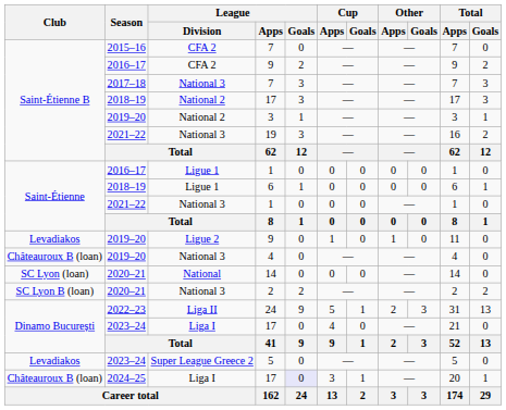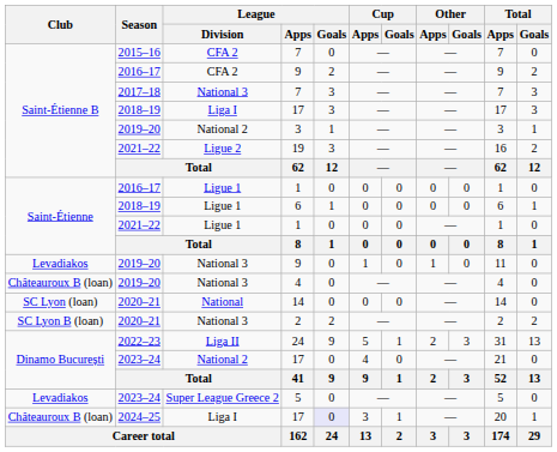2018–19 / 17 | League / Division: National 2 -> Liga I
19 | League / Division: National 3 -> Ligue 2
2021–22 / 1 | League / Division: National 3 -> Ligue 1
2019–20 / 9 | League / Division: Ligue 2 -> National 3
2023–24 / 17 | League / Division: Liga I -> National 2
